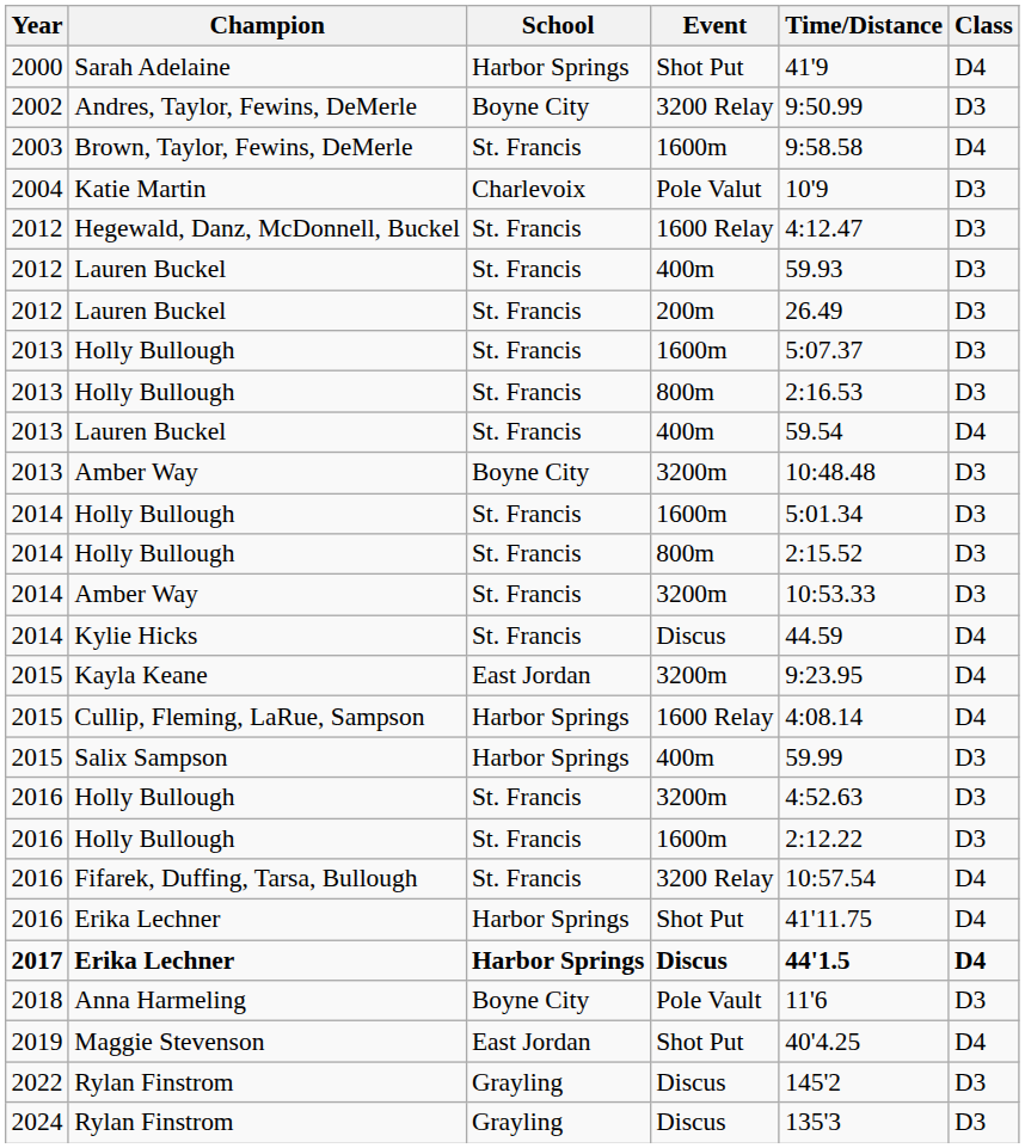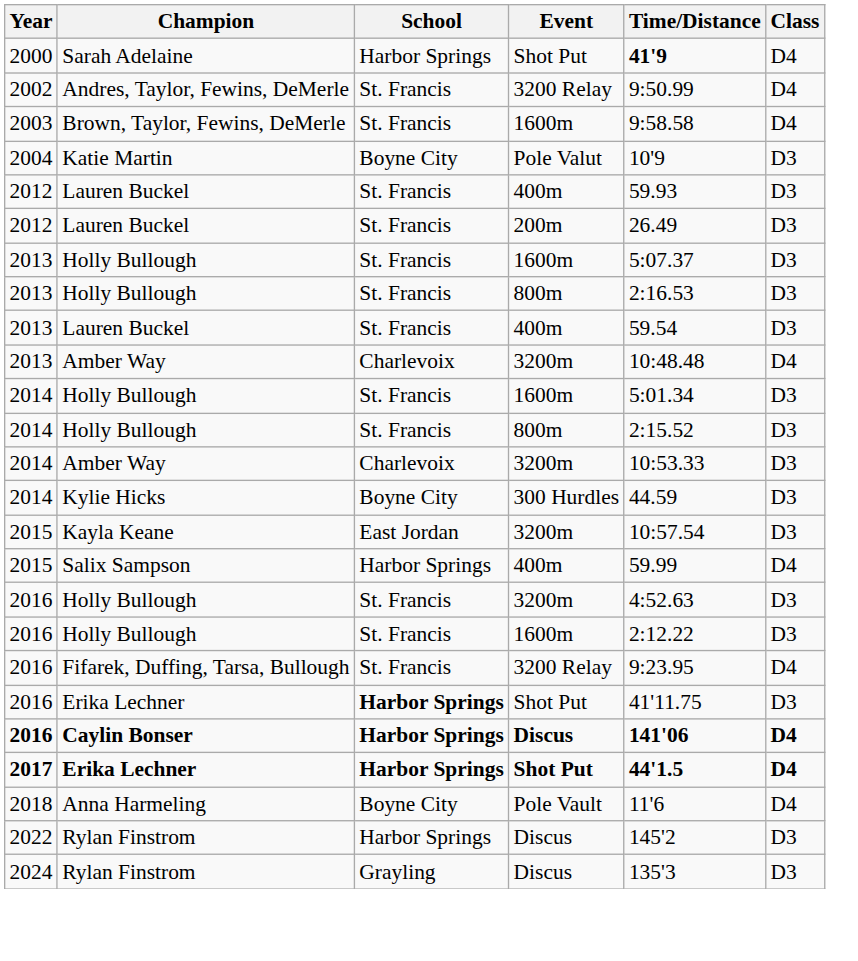Sarah Adelaine | Time/Distance: normal -> bold
Andres, Taylor, Fewins, DeMerle | School: Boyne City -> St. Francis
Andres, Taylor, Fewins, DeMerle | Class: D3 -> D4
Katie Martin | School: Charlevoix -> Boyne City
- row: 2012 | Hegewald, Danz, McDonnell, Buckel | St. Francis | 1600 Relay | 4:12.47 | D3
2013 / Lauren Buckel | Class: D4 -> D3
2013 / Amber Way | School: Boyne City -> Charlevoix
2013 / Amber Way | Class: D3 -> D4
2014 / Amber Way | School: St. Francis -> Charlevoix
Kylie Hicks | School: St. Francis -> Boyne City
Kylie Hicks | Event: Discus -> 300 Hurdles
Kylie Hicks | Class: D4 -> D3
Kayla Keane | Time/Distance: 9:23.95 -> 10:57.54
Kayla Keane | Class: D4 -> D3
- row: 2015 | Cullip, Fleming, LaRue, Sampson | Harbor Springs | 1600 Relay | 4:08.14 | D4
Salix Sampson | Class: D3 -> D4
Fifarek, Duffing, Tarsa, Bullough | Time/Distance: 10:57.54 -> 9:23.95
2016 / Erika Lechner | School: normal -> bold
2016 / Erika Lechner | Class: D4 -> D3
+ row: 2016 | Caylin Bonser | Harbor Springs | Discus | 141'06 | D4
2017 / Erika Lechner | Event: Discus -> Shot Put
Anna Harmeling | Class: D3 -> D4
- row: 2019 | Maggie Stevenson | East Jordan | Shot Put | 40'4.25 | D4
2022 / Rylan Finstrom | School: Grayling -> Harbor Springs
